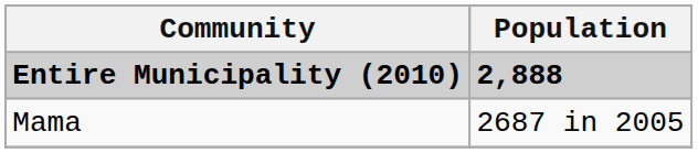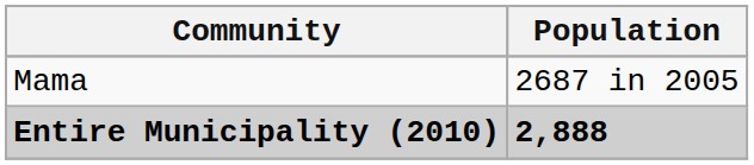rows swapped: Entire Municipality (2010) <-> Mama
